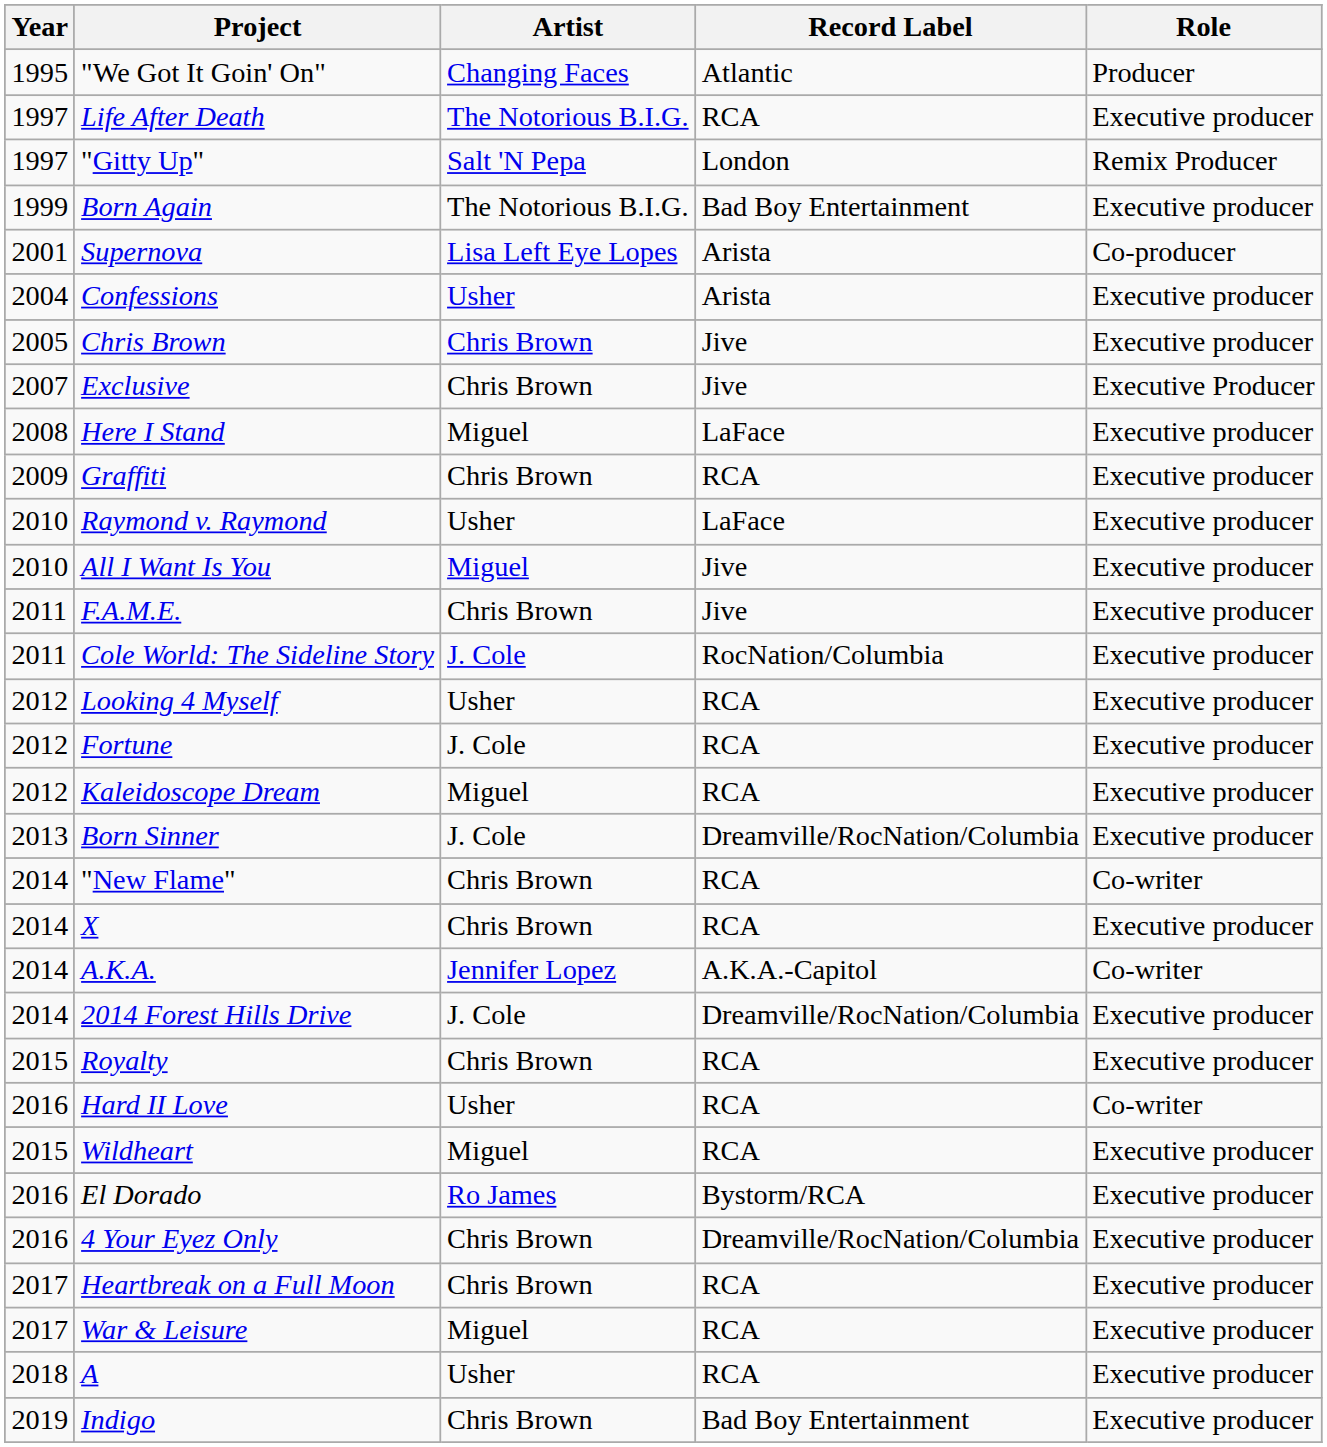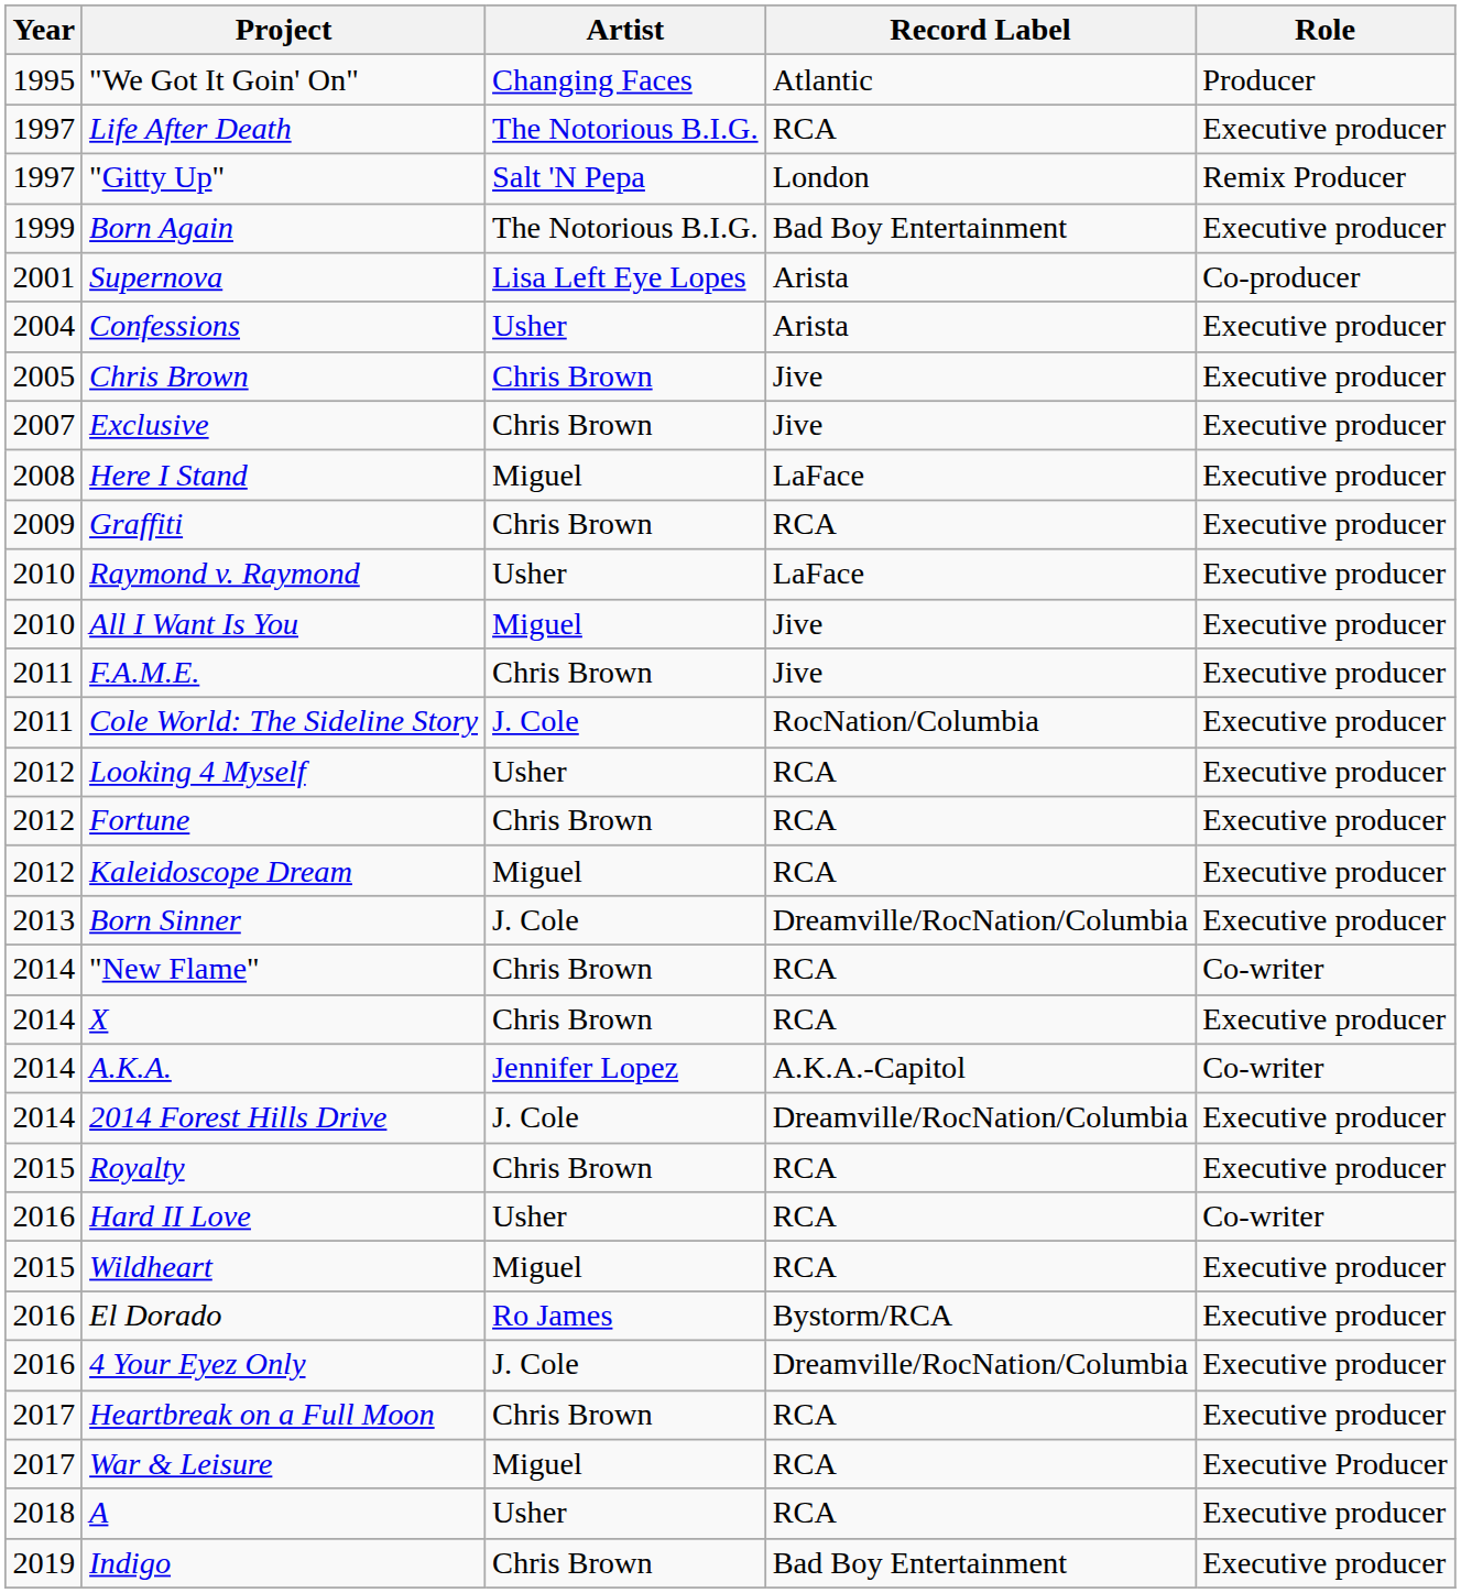Exclusive | Role: Executive Producer -> Executive producer
Fortune | Artist: J. Cole -> Chris Brown
4 Your Eyez Only | Artist: Chris Brown -> J. Cole
War & Leisure | Role: Executive producer -> Executive Producer
